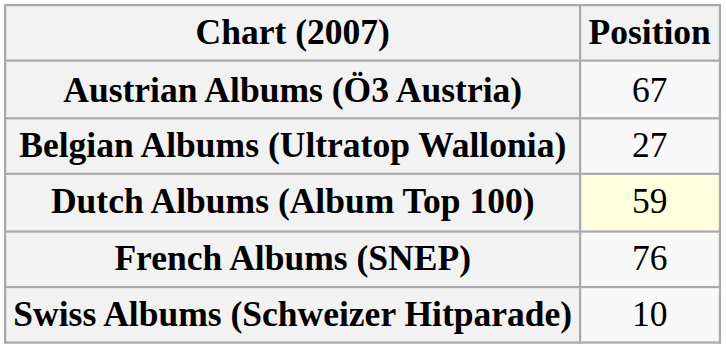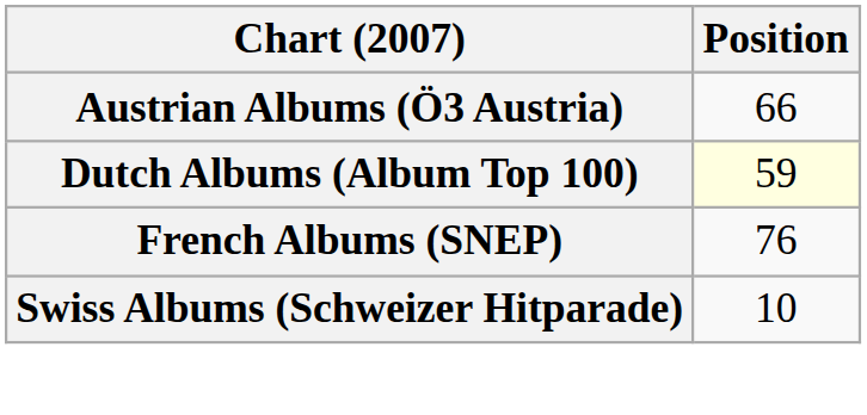Austrian Albums (Ö3 Austria) | Position: 67 -> 66
- row: Belgian Albums (Ultratop Wallonia) | 27
